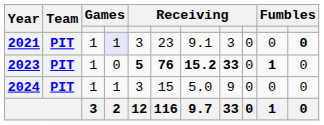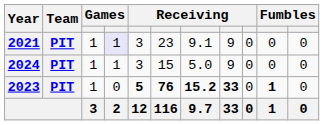2021 | column 8: 3 -> 9
2021 | column 11: bold -> normal
rows swapped: 2023 <-> 2024
